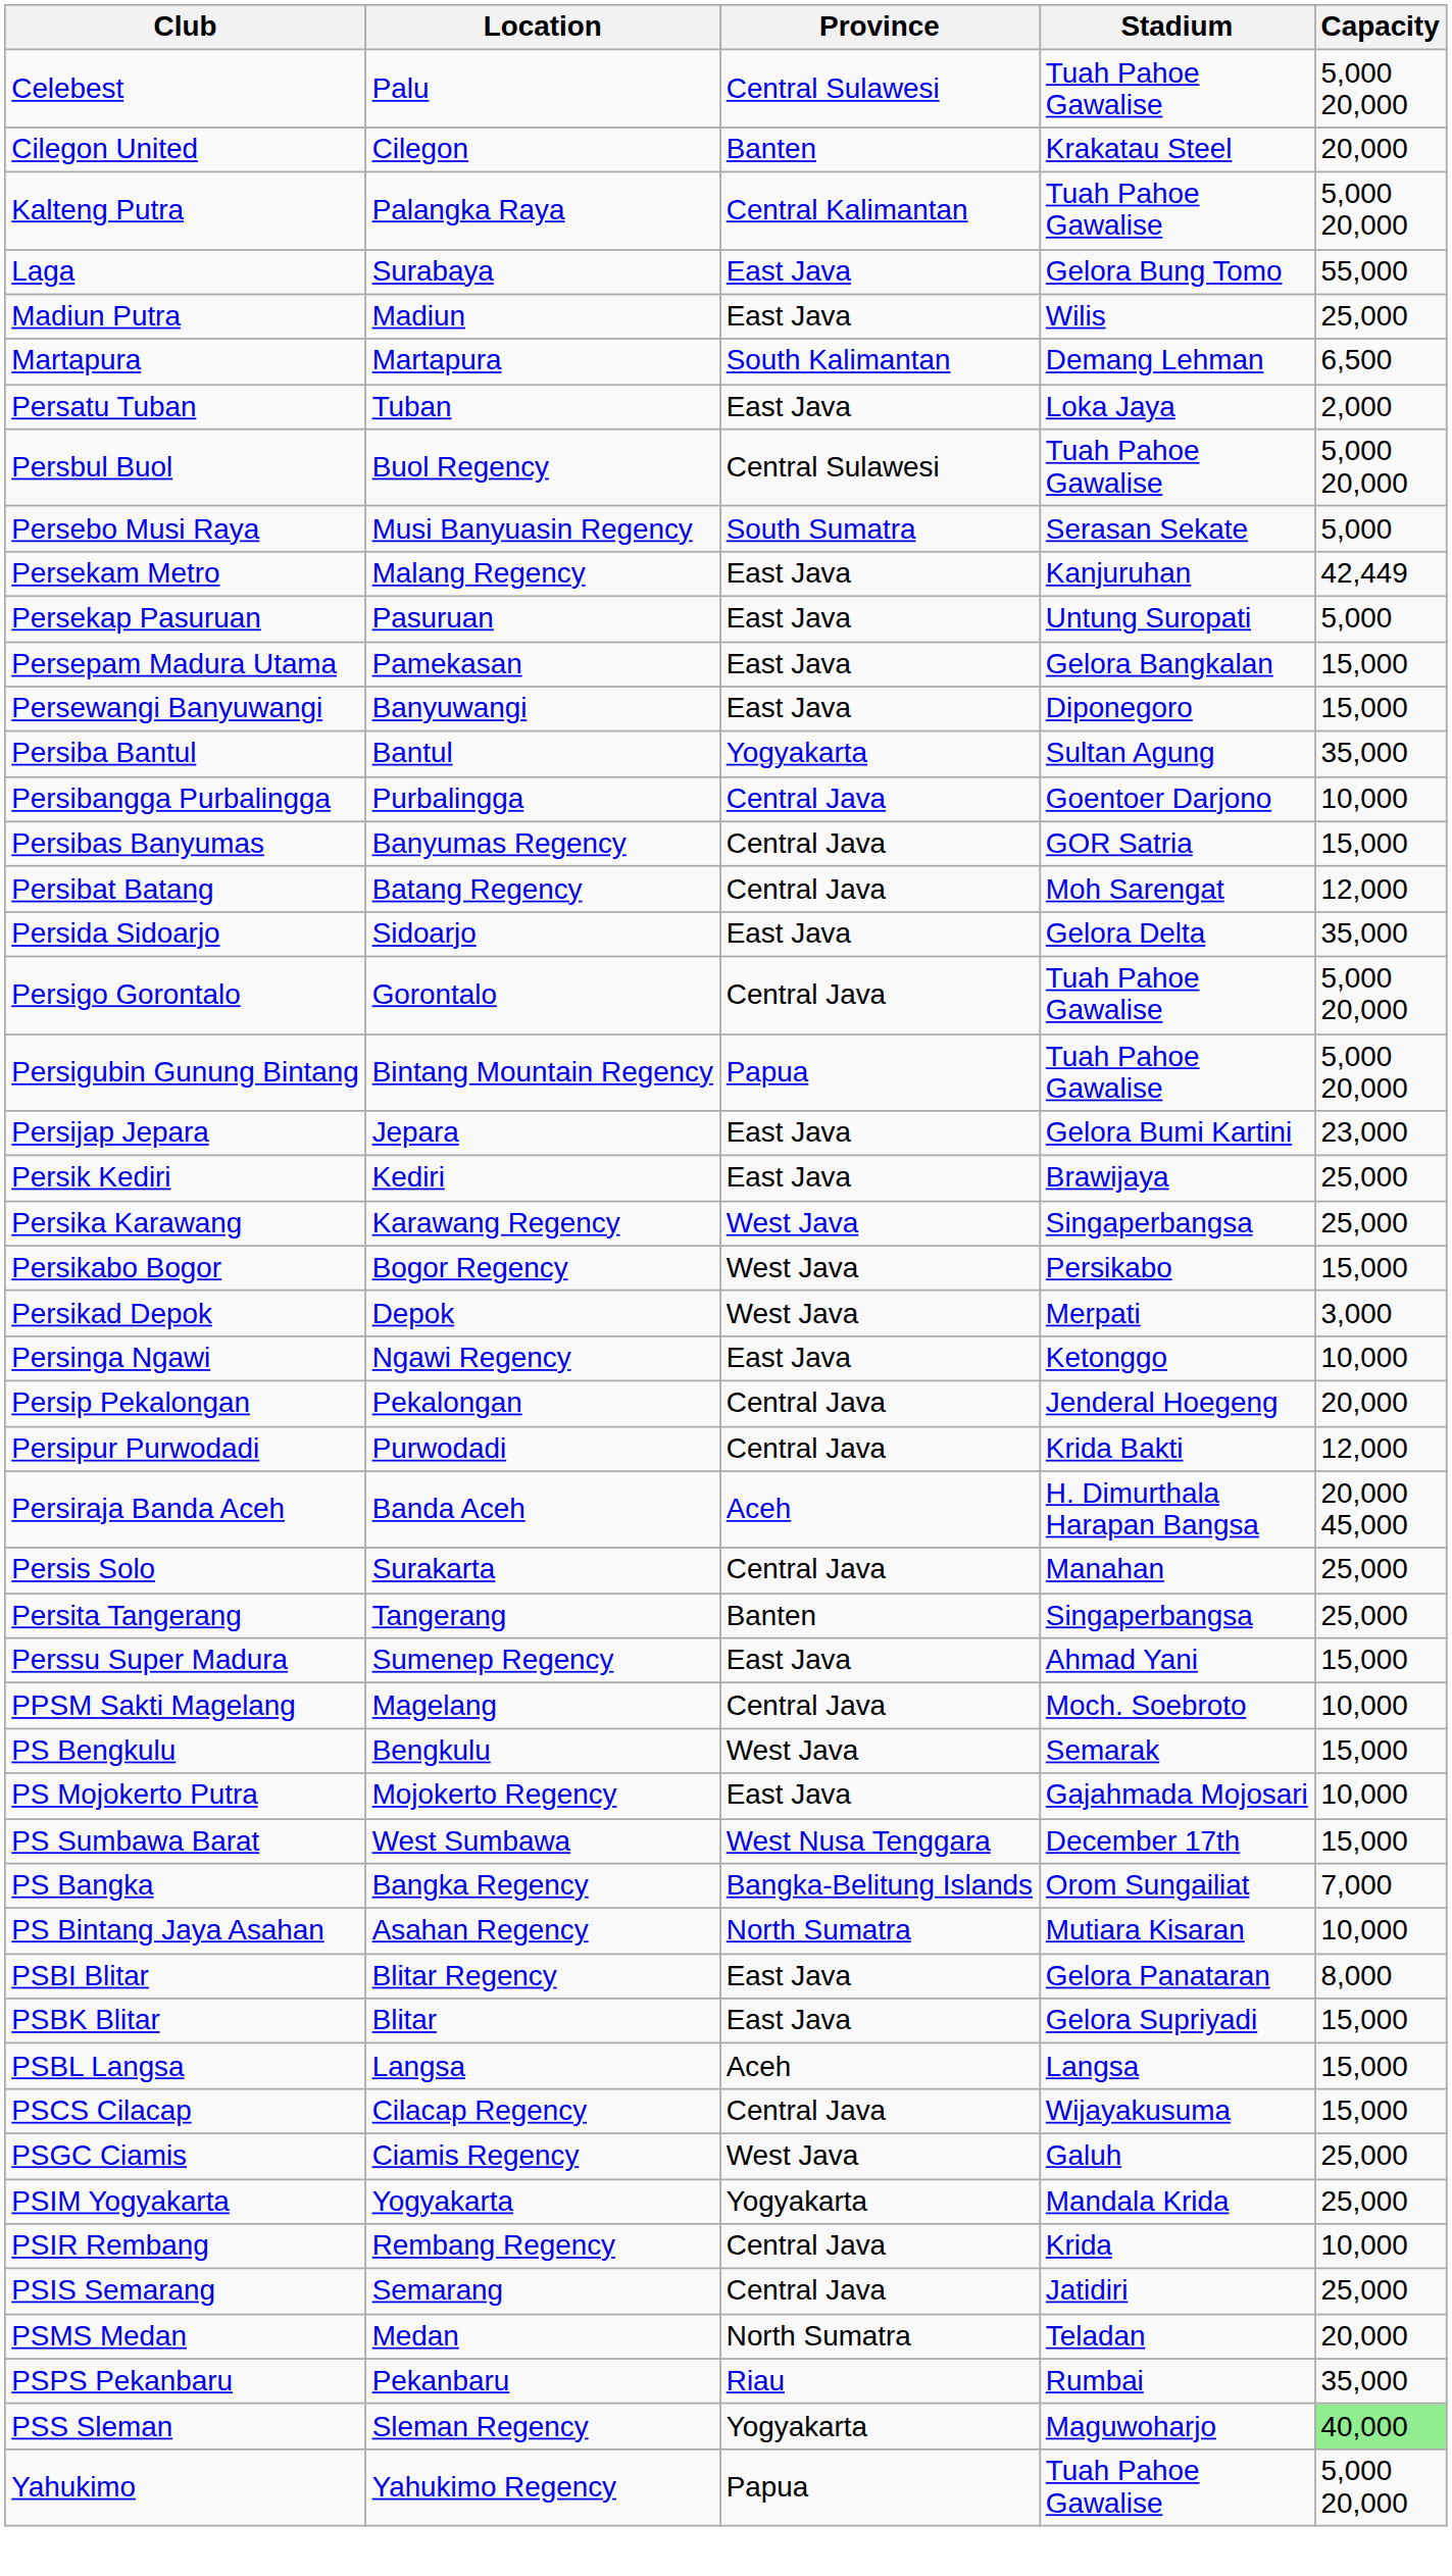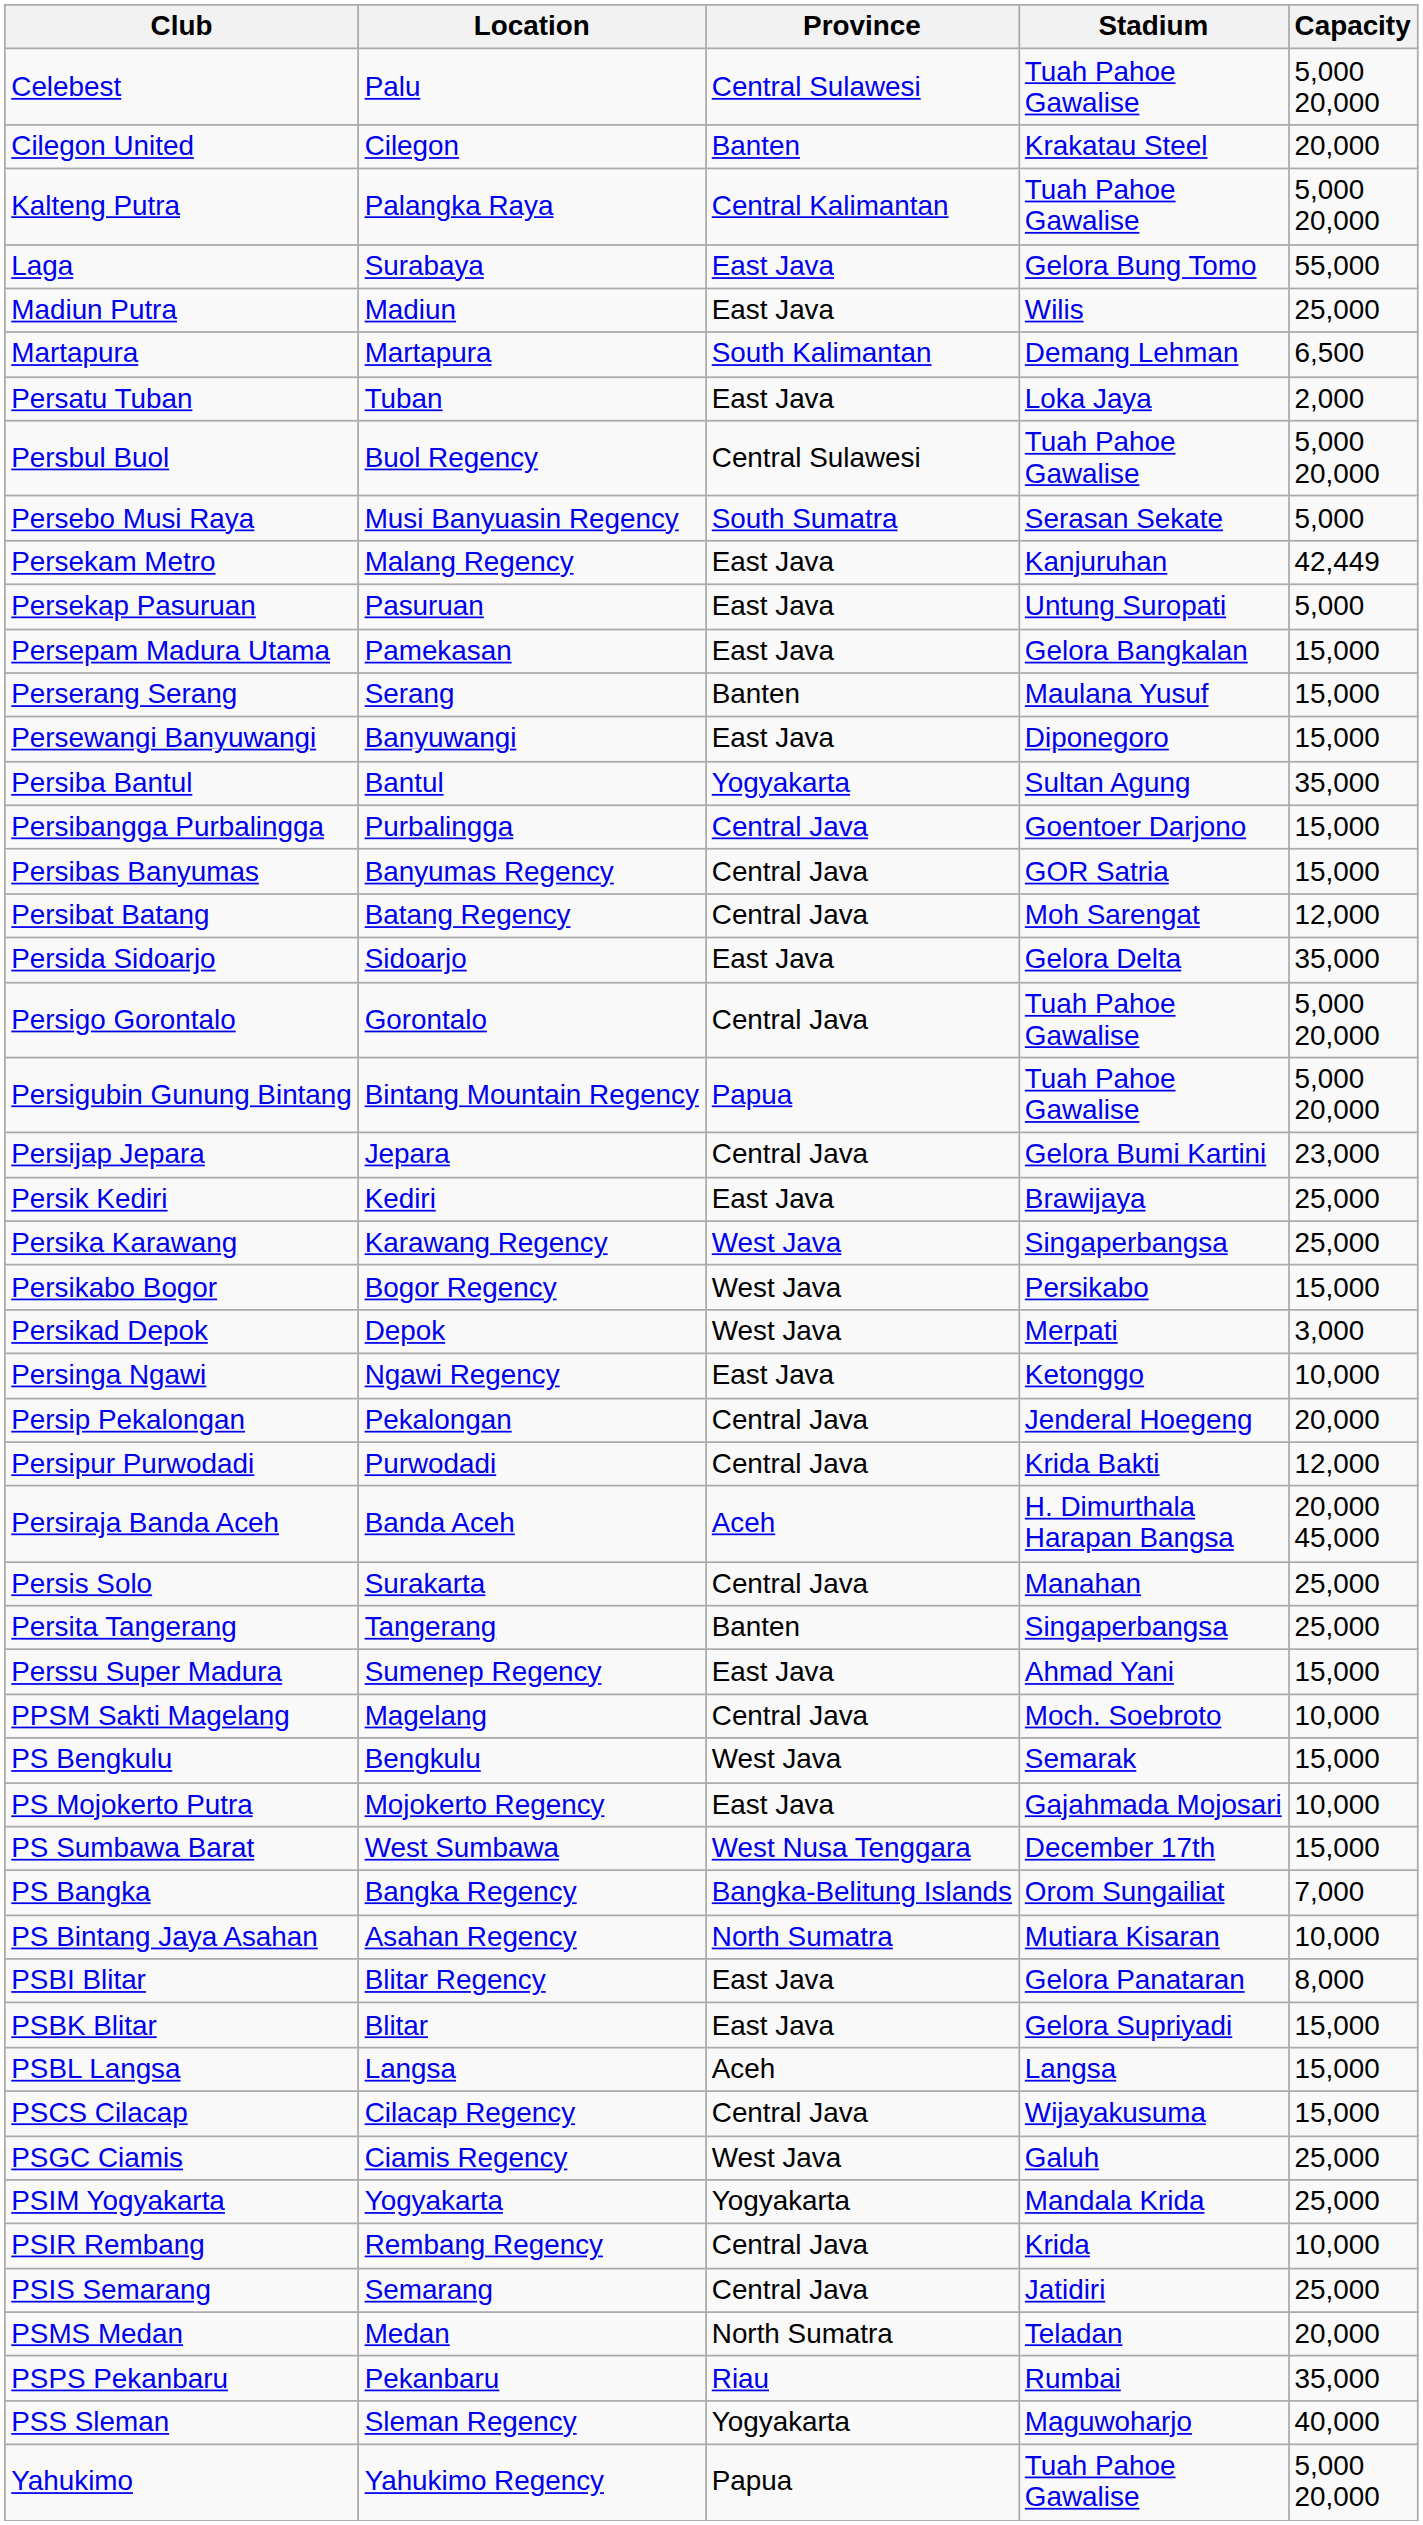+ row: Perserang Serang | Serang | Banten | Maulana Yusuf | 15,000
Persibangga Purbalingga | Capacity: 10,000 -> 15,000
Persijap Jepara | Province: East Java -> Central Java
PSS Sleman | Capacity: lightgreen background -> no background
